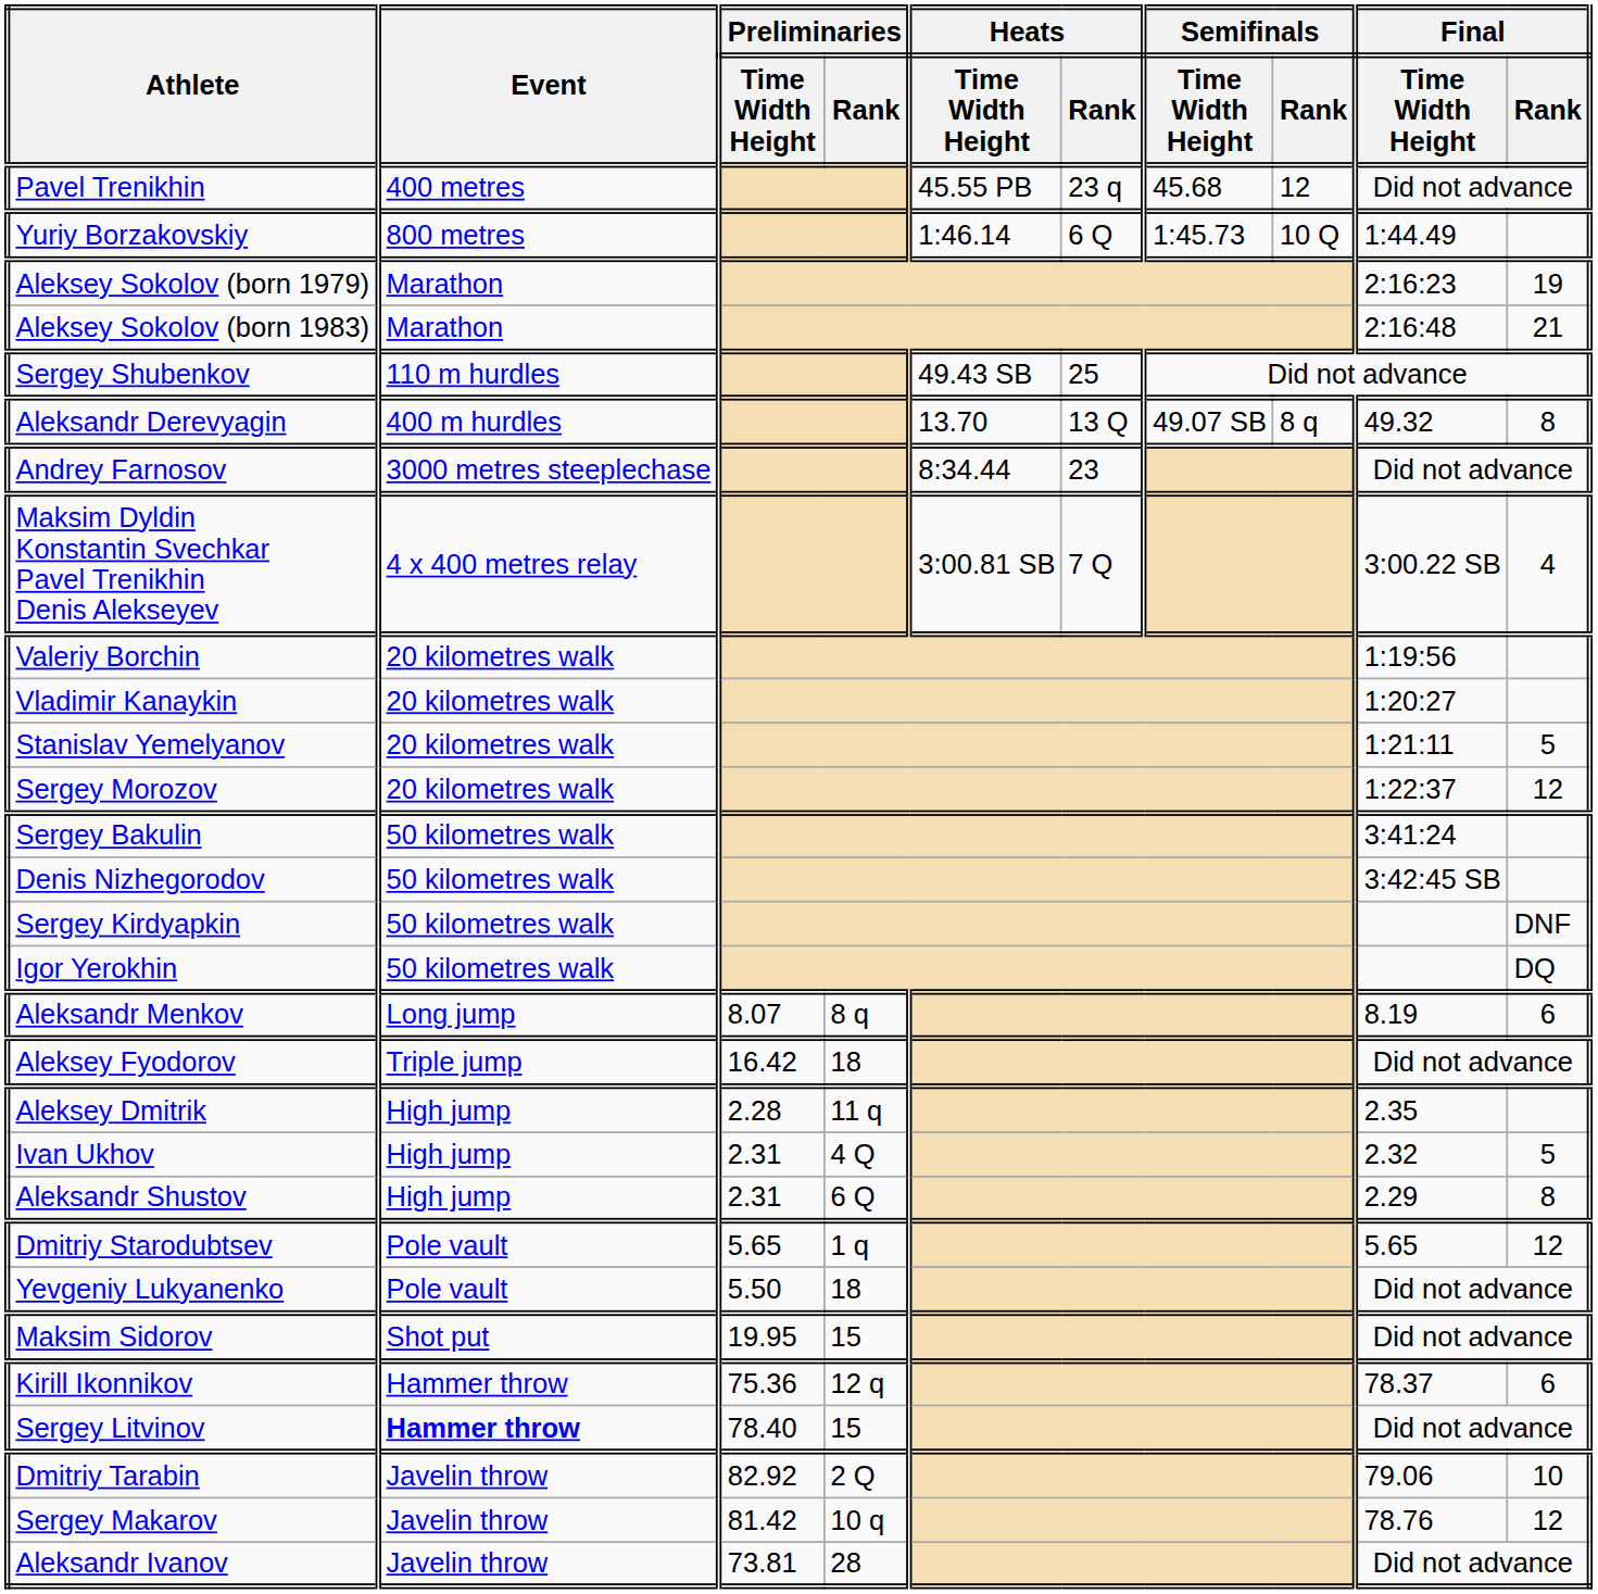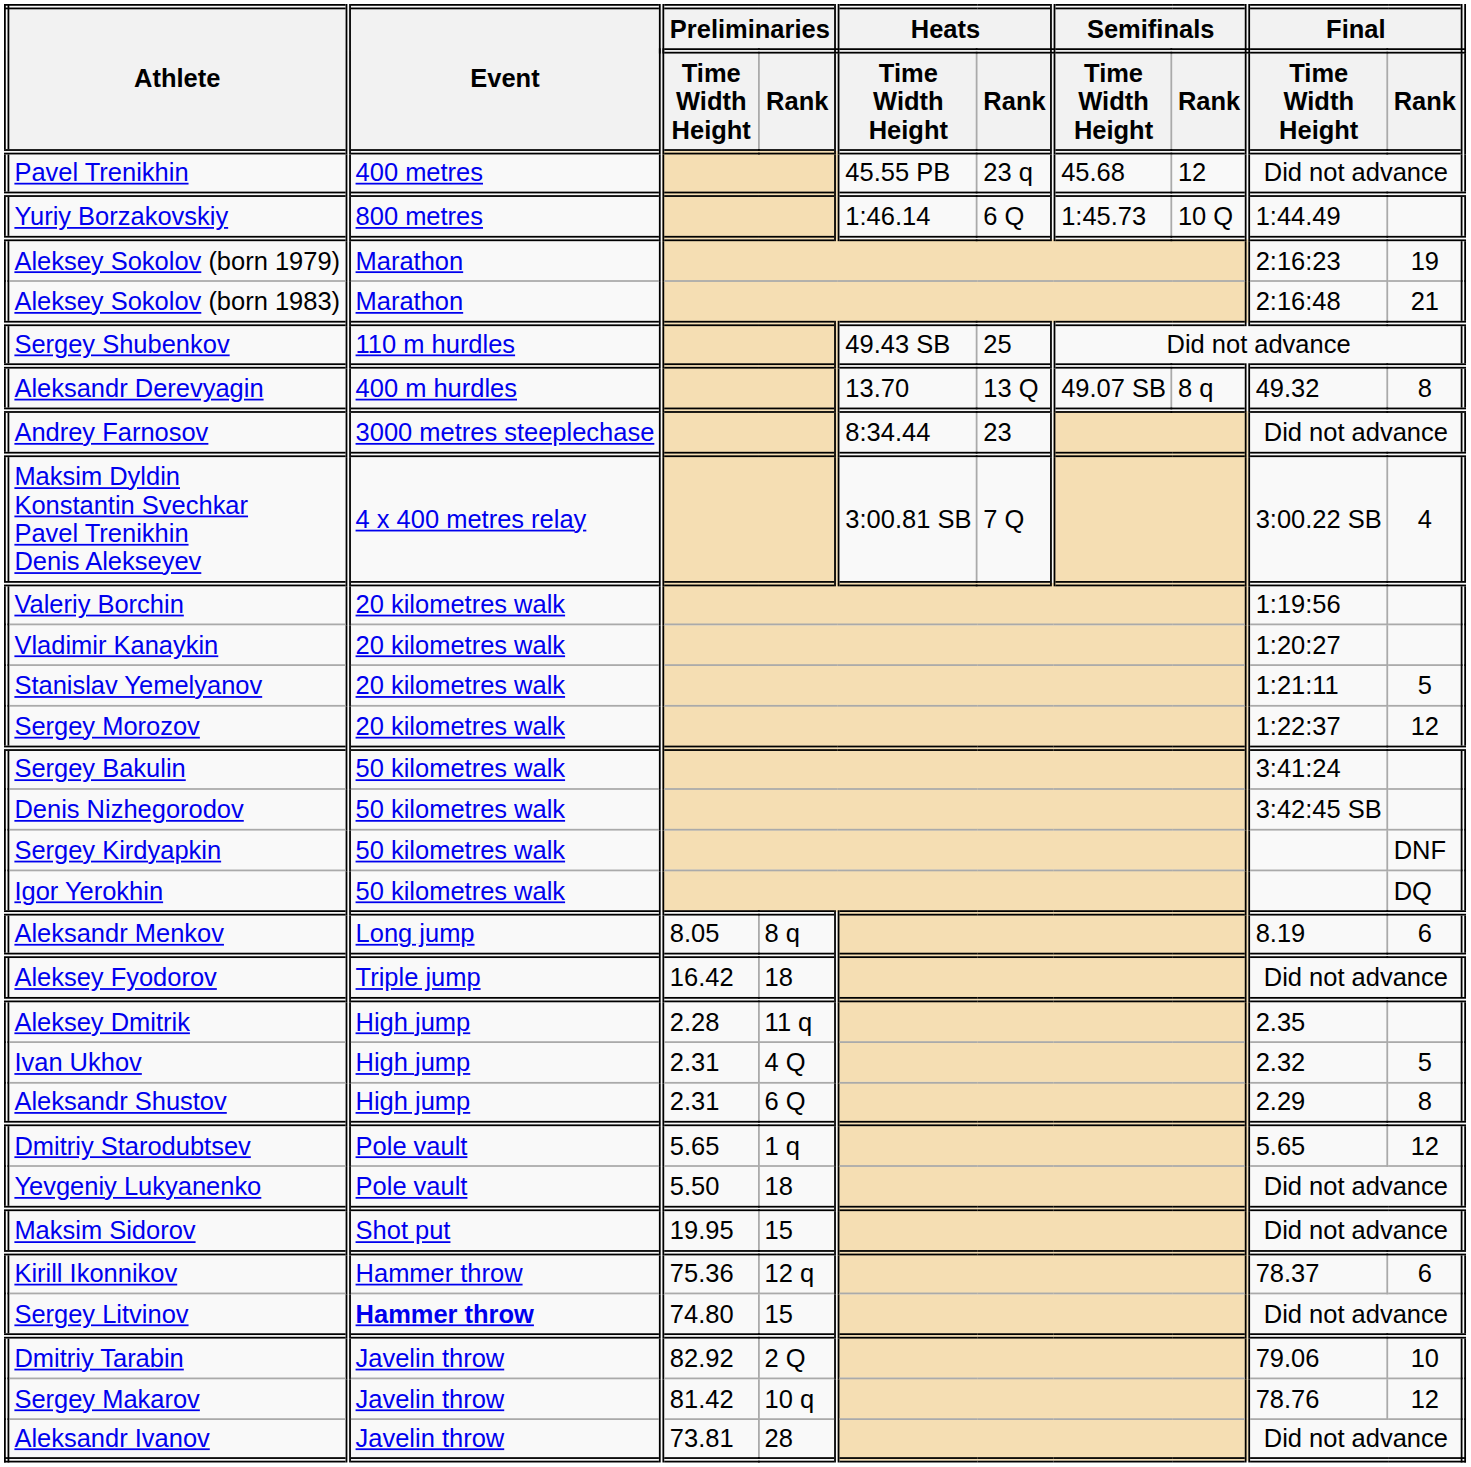Aleksandr Menkov | Preliminaries / Time Width Height: 8.07 -> 8.05
Sergey Litvinov | Preliminaries / Time Width Height: 78.40 -> 74.80
